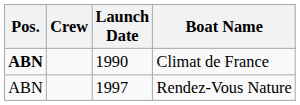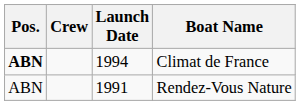Climat de France | Launch Date: 1990 -> 1994
Rendez-Vous Nature | Launch Date: 1997 -> 1991
